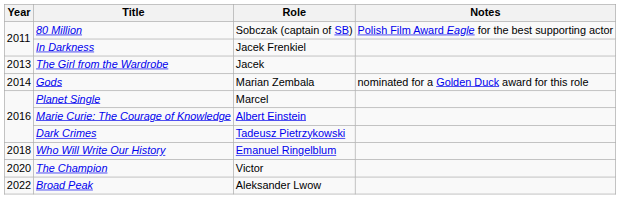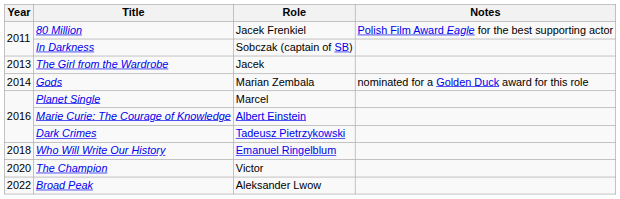80 Million | Role: Sobczak (captain of SB) -> Jacek Frenkiel
In Darkness | Role: Jacek Frenkiel -> Sobczak (captain of SB)
